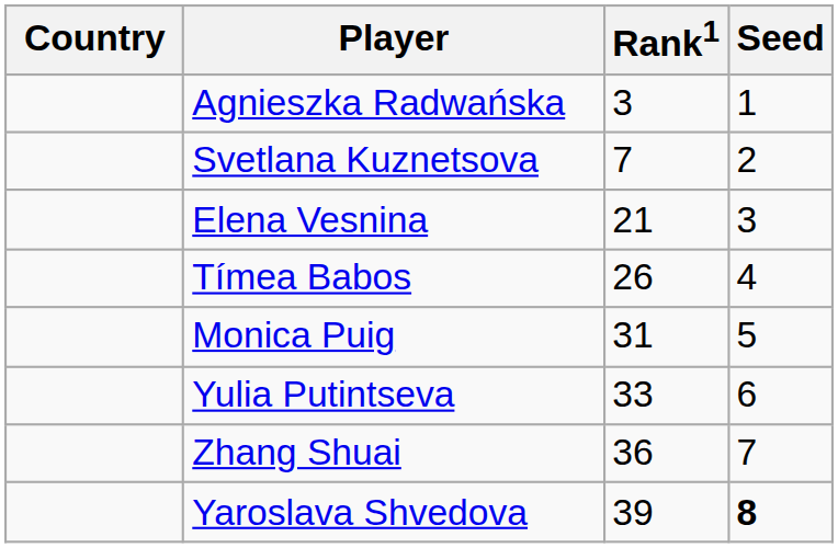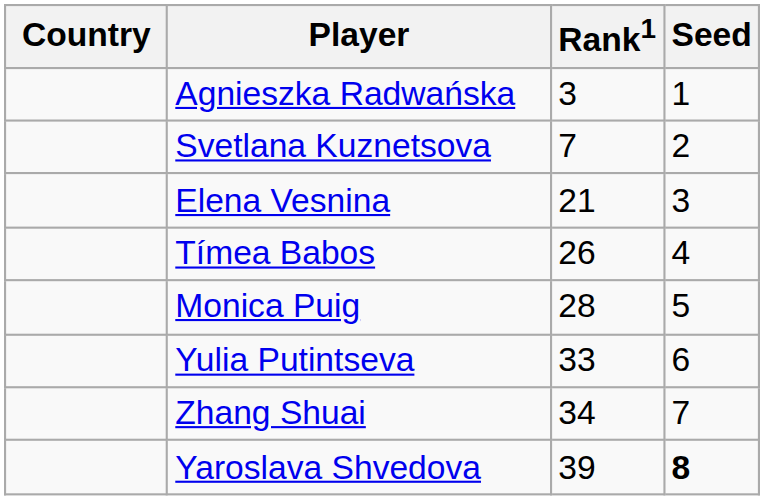Monica Puig | Rank1: 31 -> 28
Zhang Shuai | Rank1: 36 -> 34
